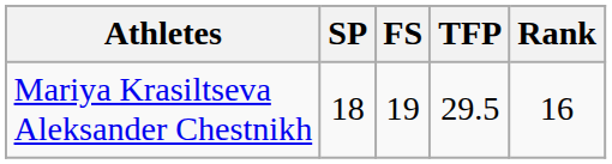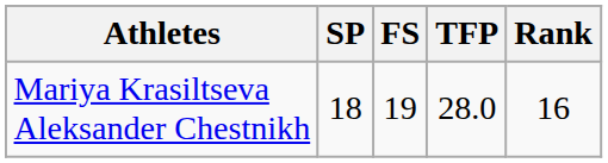Mariya Krasiltseva Aleksander Chestnikh | TFP: 29.5 -> 28.0
